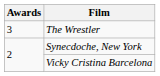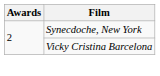- row: 3 | The Wrestler
